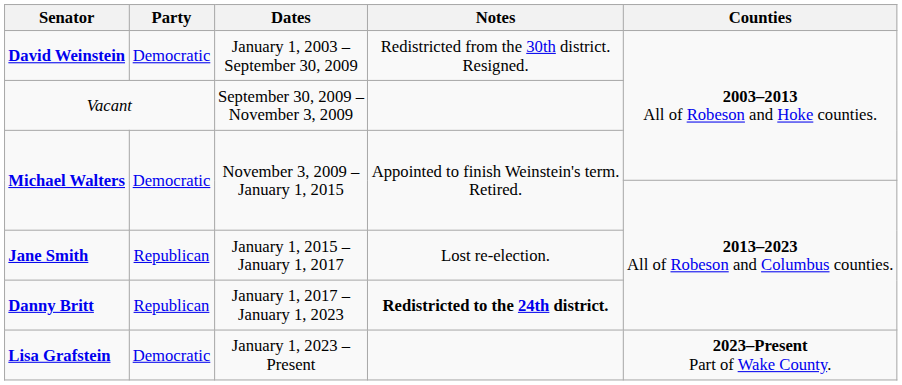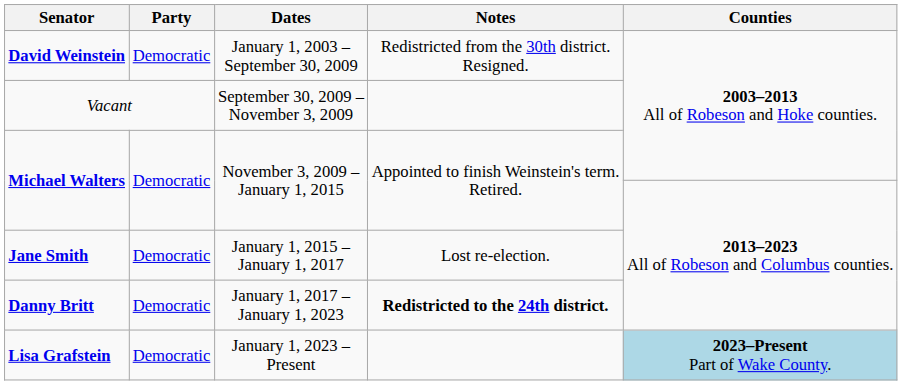Jane Smith | Party: Republican -> Democratic
Danny Britt | Party: Republican -> Democratic
Lisa Grafstein | Counties: no background -> lightblue background
